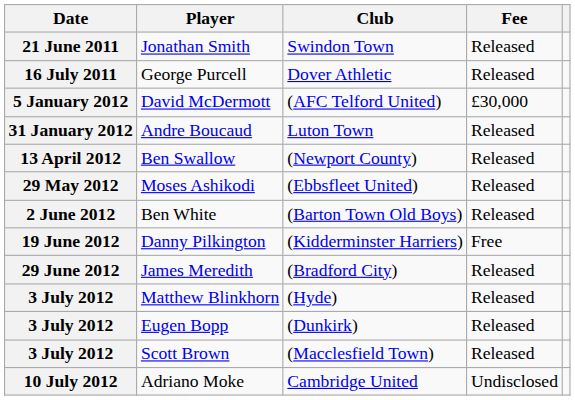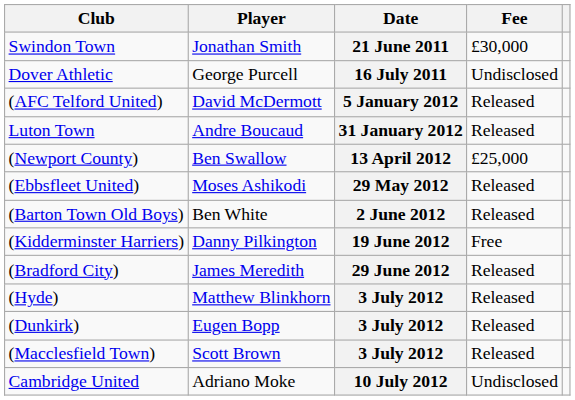columns swapped: Date <-> Club
Jonathan Smith | Fee: Released -> £30,000
George Purcell | Fee: Released -> Undisclosed
David McDermott | Fee: £30,000 -> Released
Ben Swallow | Fee: Released -> £25,000
